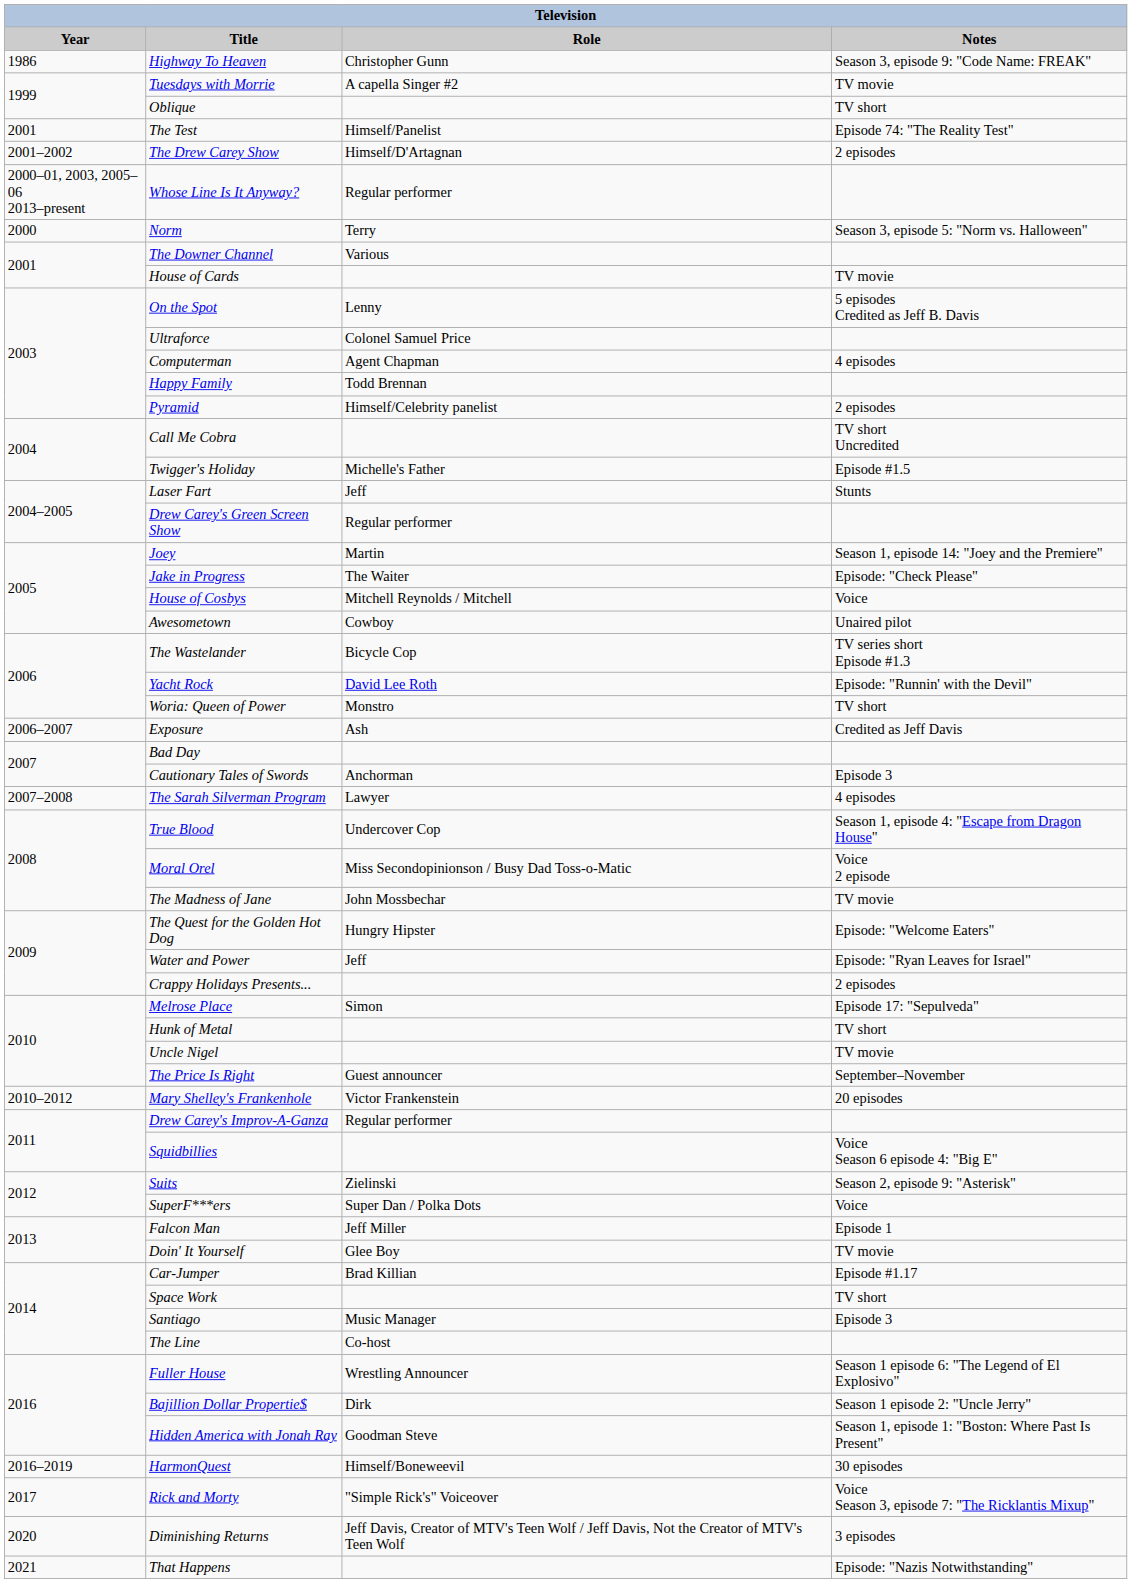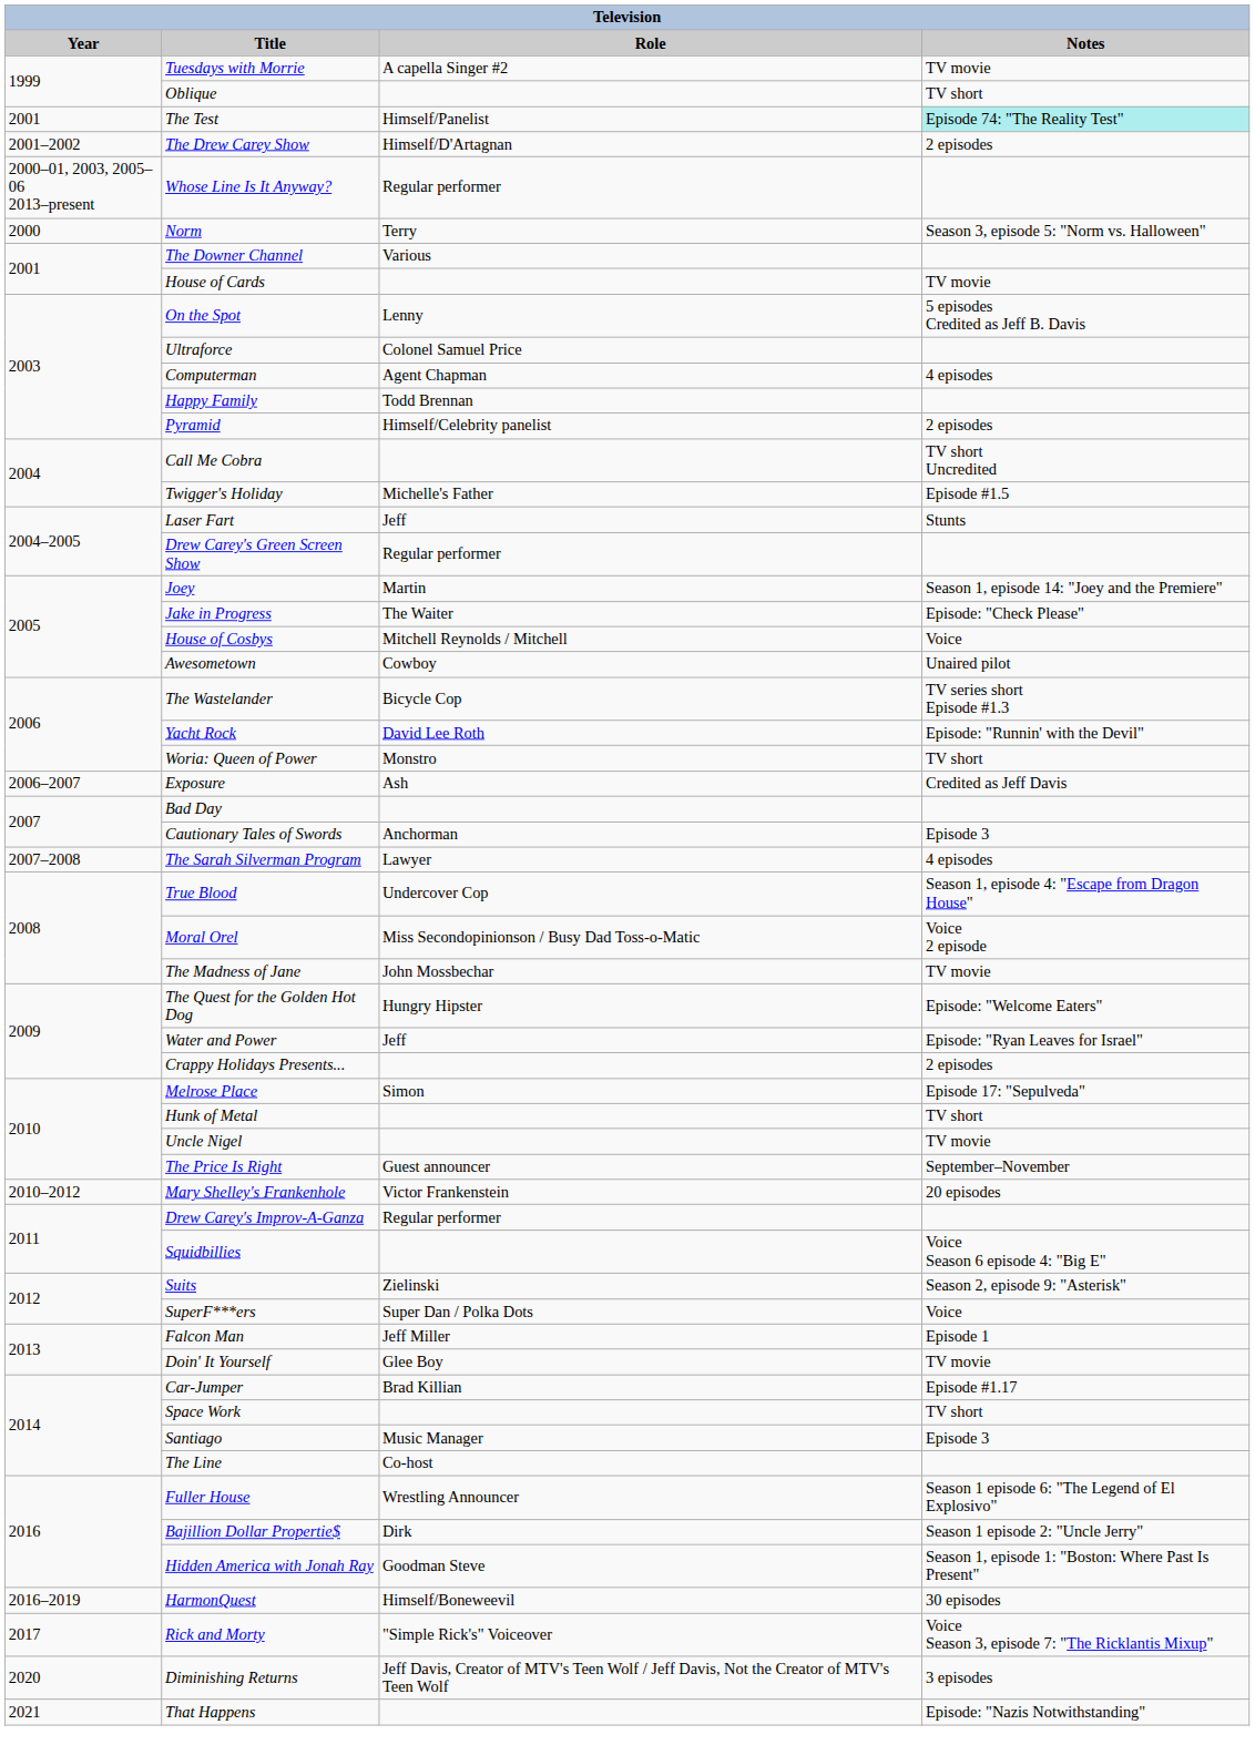- row: 1986 | Highway To Heaven | Christopher Gunn | Season 3, episode 9: "Code Name: FREAK"
The Test | Notes: no background -> paleturquoise background
